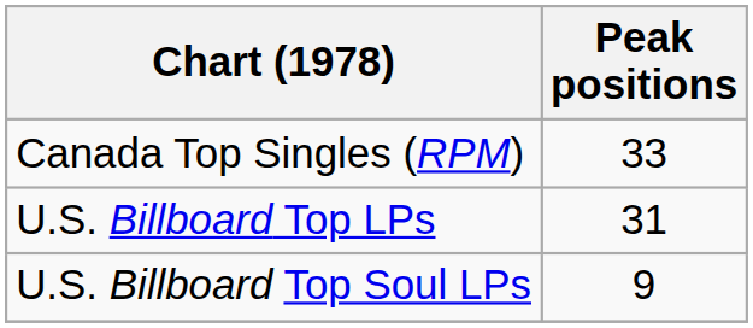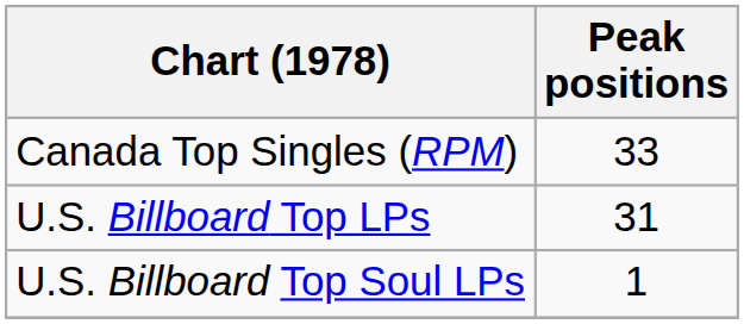U.S. Billboard Top Soul LPs | Peak positions: 9 -> 1
